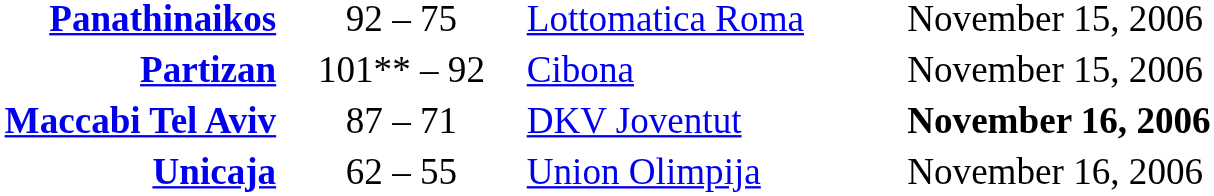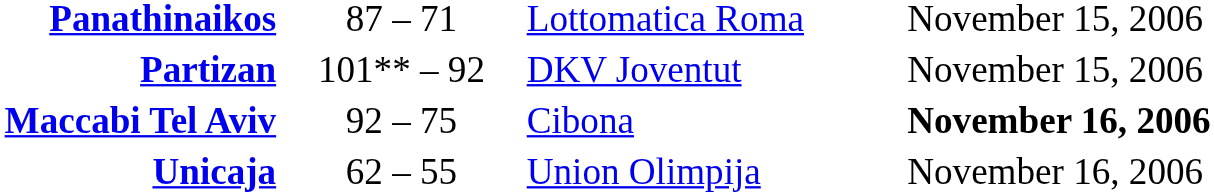Panathinaikos | column 2: 92 – 75 -> 87 – 71
Partizan | column 3: Cibona -> DKV Joventut
Maccabi Tel Aviv | column 2: 87 – 71 -> 92 – 75
Maccabi Tel Aviv | column 3: DKV Joventut -> Cibona
